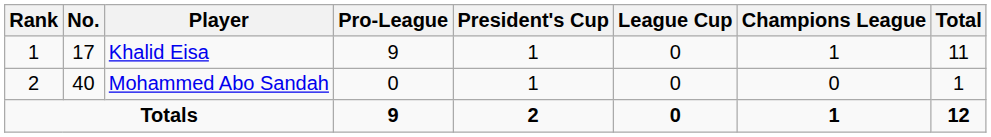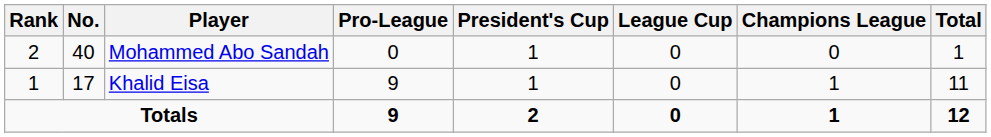rows swapped: Khalid Eisa <-> Mohammed Abo Sandah
